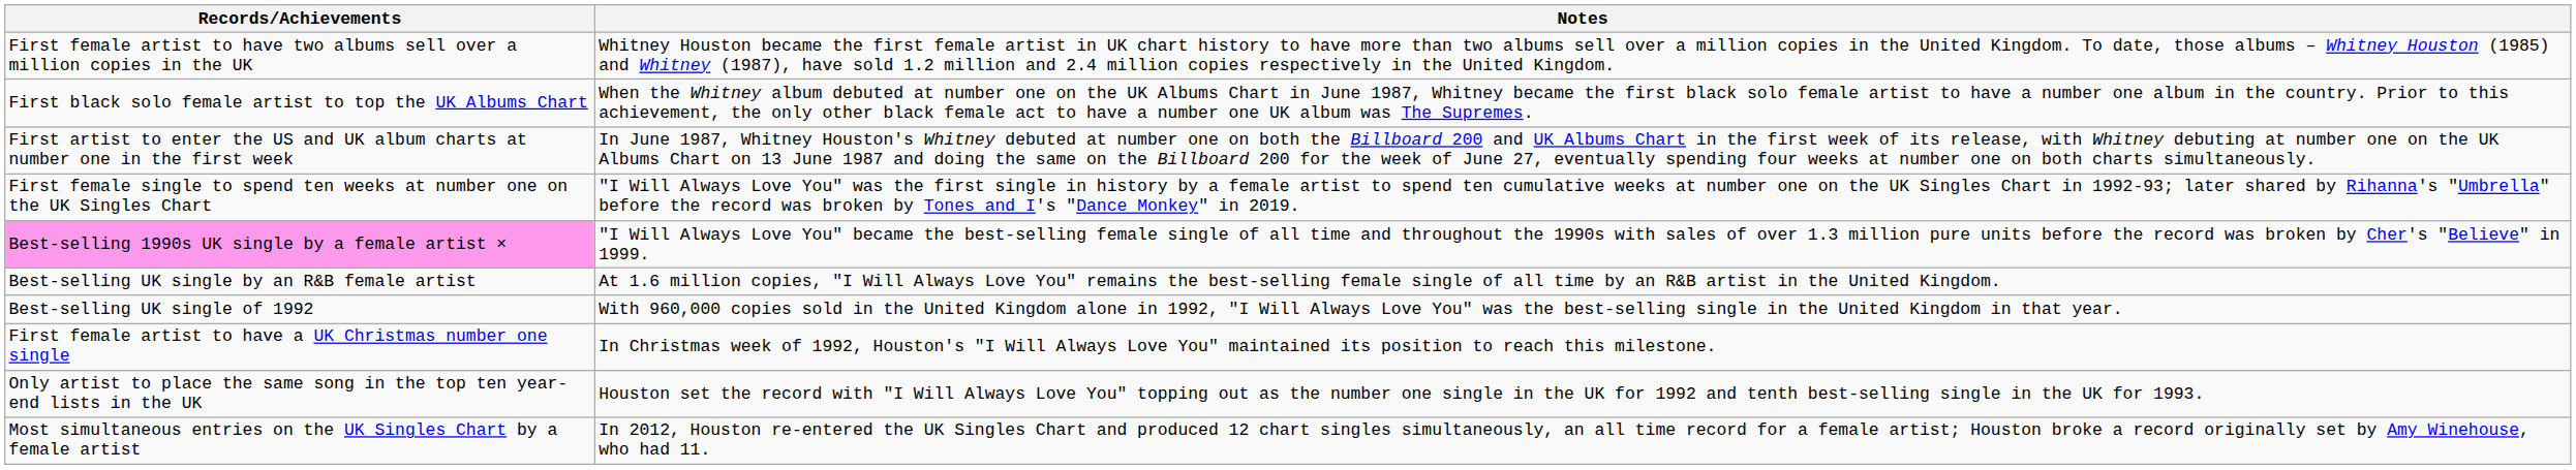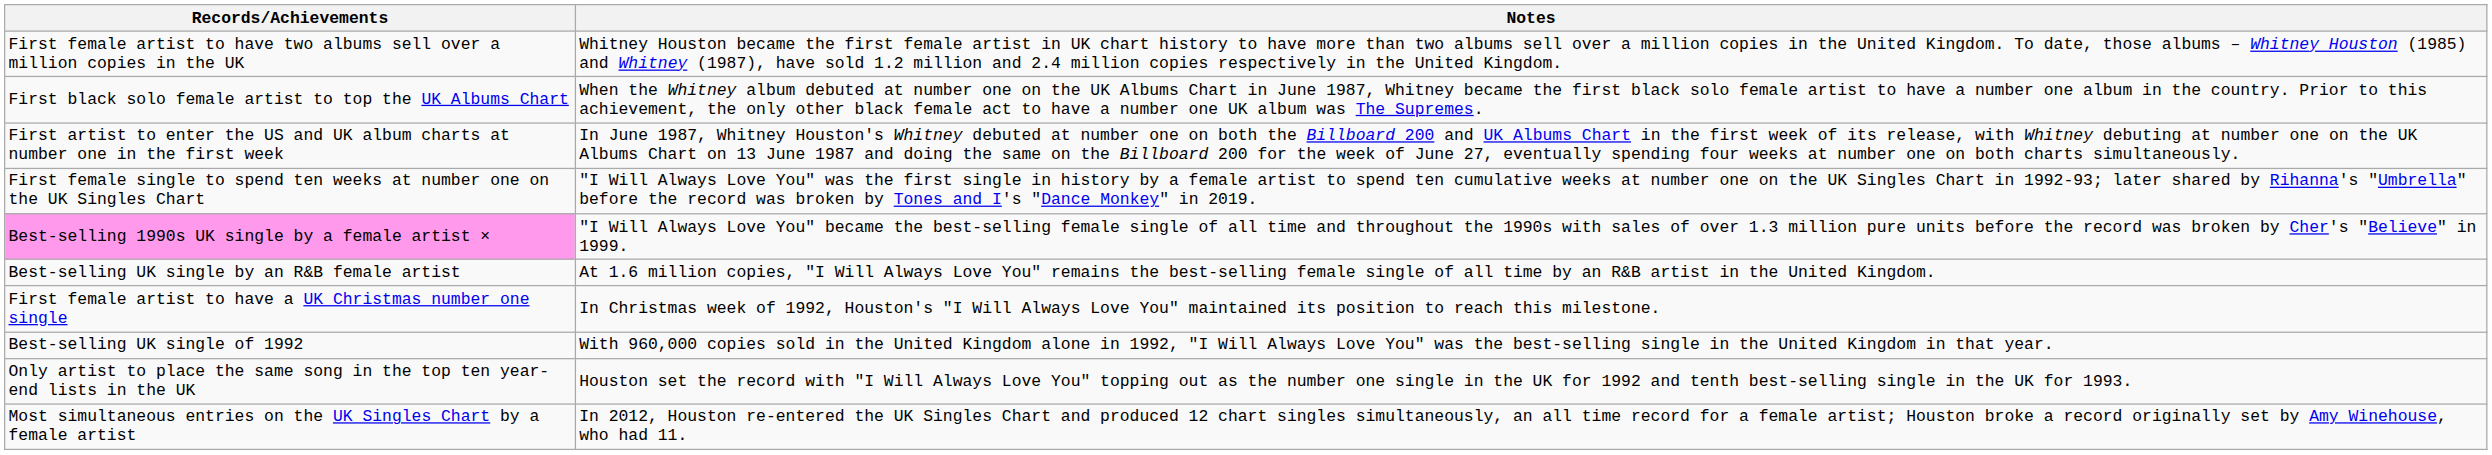rows swapped: Best-selling UK single of 1992 <-> First female artist to have a UK Christmas number one single
